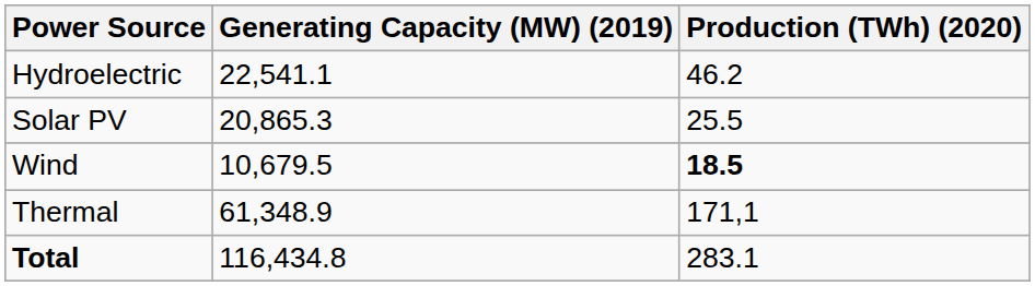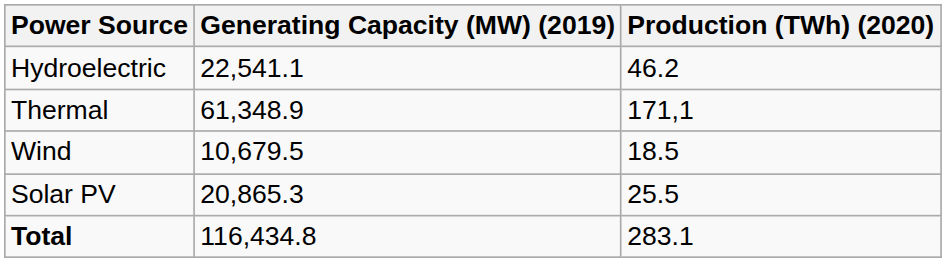rows swapped: Thermal <-> Solar PV
Wind | Production (TWh) (2020): bold -> normal
